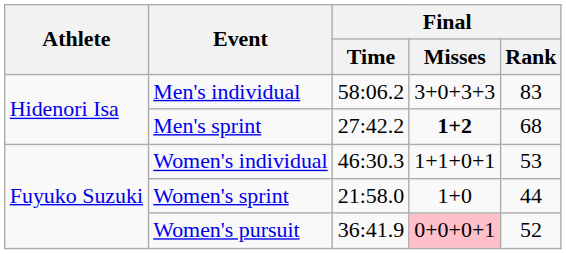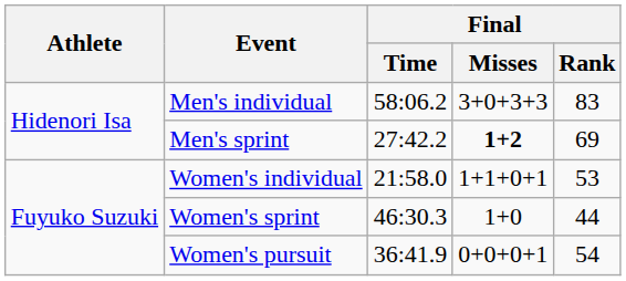Men's sprint | Final / Rank: 68 -> 69
Women's individual | Final / Time: 46:30.3 -> 21:58.0
Women's sprint | Final / Time: 21:58.0 -> 46:30.3
Women's pursuit | Final / Misses: pink background -> no background
Women's pursuit | Final / Rank: 52 -> 54
